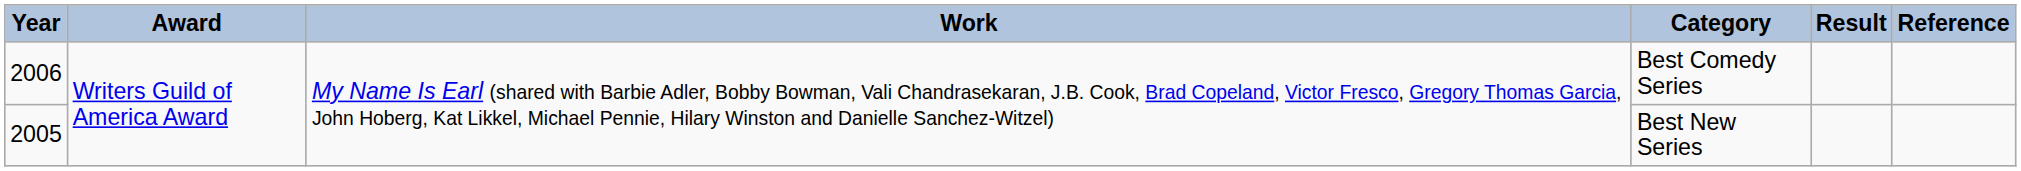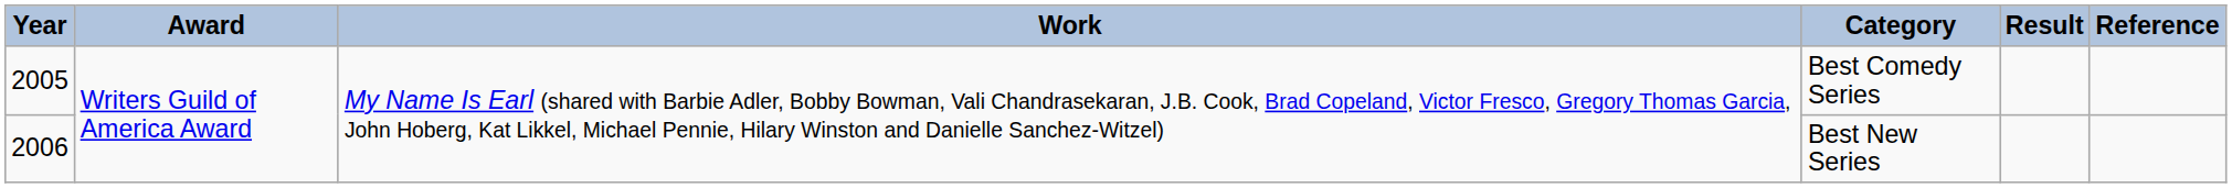Best Comedy Series | Year: 2006 -> 2005
Best New Series | Year: 2005 -> 2006
